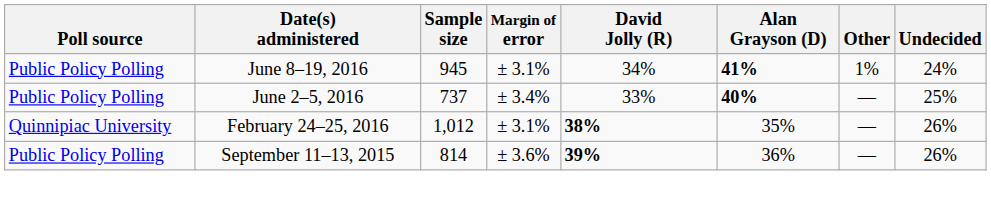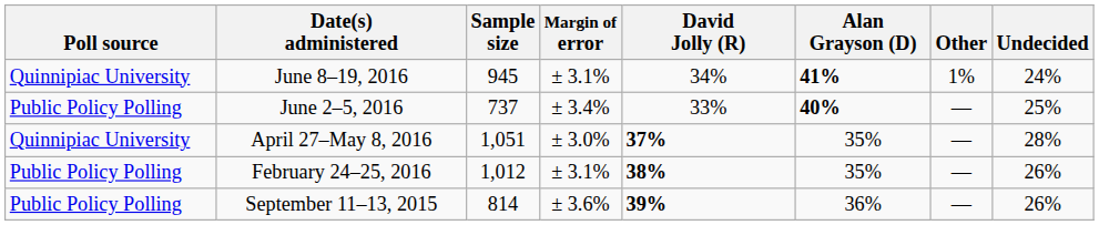June 8–19, 2016 | Poll source: Public Policy Polling -> Quinnipiac University
+ row: Quinnipiac University | April 27–May 8, 2016 | 1,051 | ± 3.0% | 37% | 35% | — | 28%
February 24–25, 2016 | Poll source: Quinnipiac University -> Public Policy Polling
